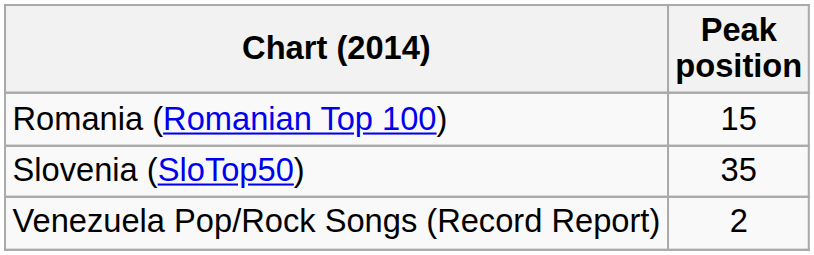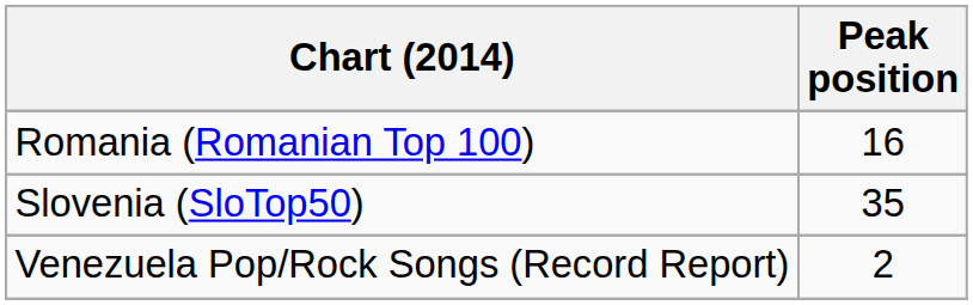Romania (Romanian Top 100) | Peak position: 15 -> 16
